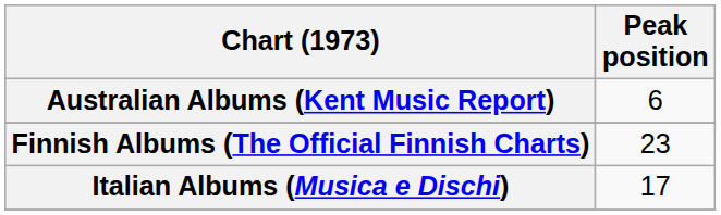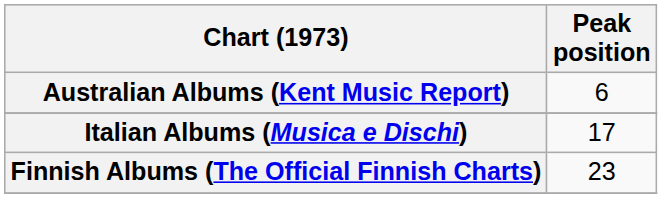rows swapped: Finnish Albums (The Official Finnish Charts) <-> Italian Albums (Musica e Dischi)
